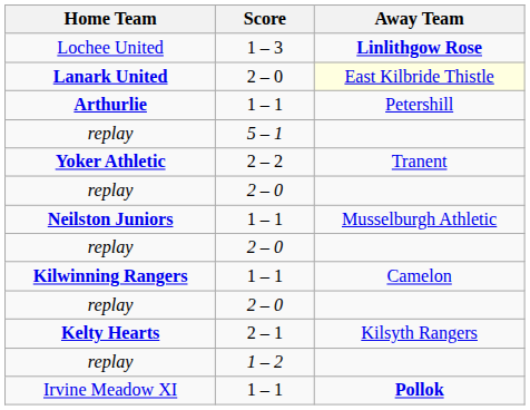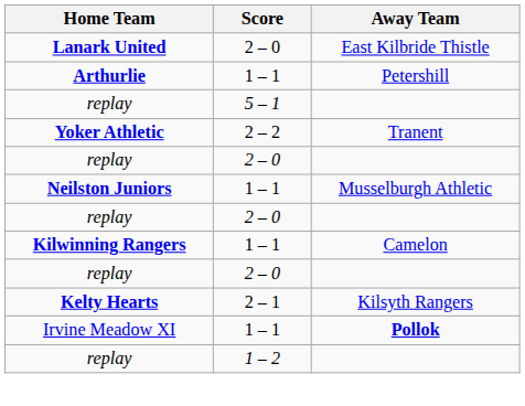- row: Lochee United | 1 – 3 | Linlithgow Rose
Lanark United | Away Team: lightyellow background -> no background
rows swapped: Irvine Meadow XI <-> replay / 1 – 2
